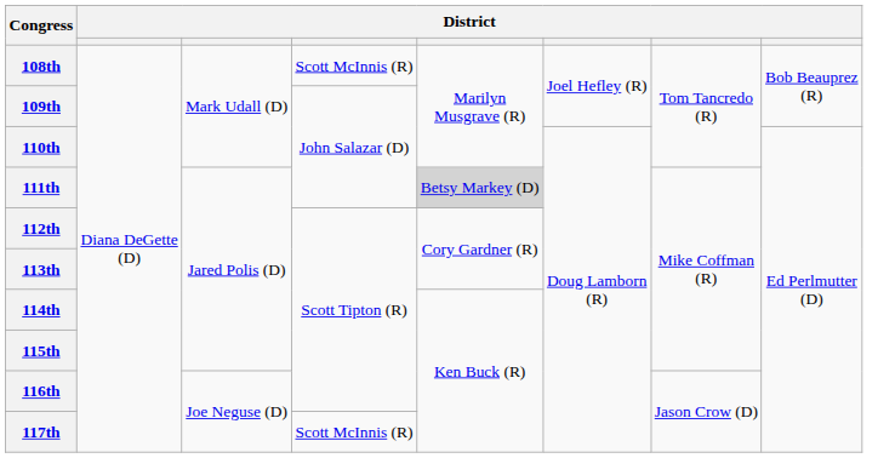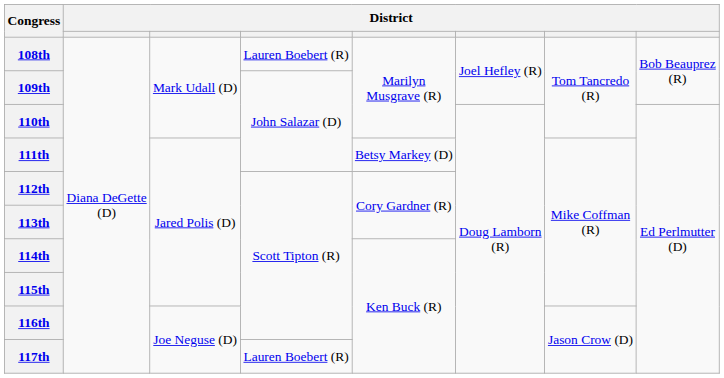108th | column 4: Scott McInnis (R) -> Lauren Boebert (R)
111th | column 5: lightgrey background -> no background
117th | column 4: Scott McInnis (R) -> Lauren Boebert (R)
